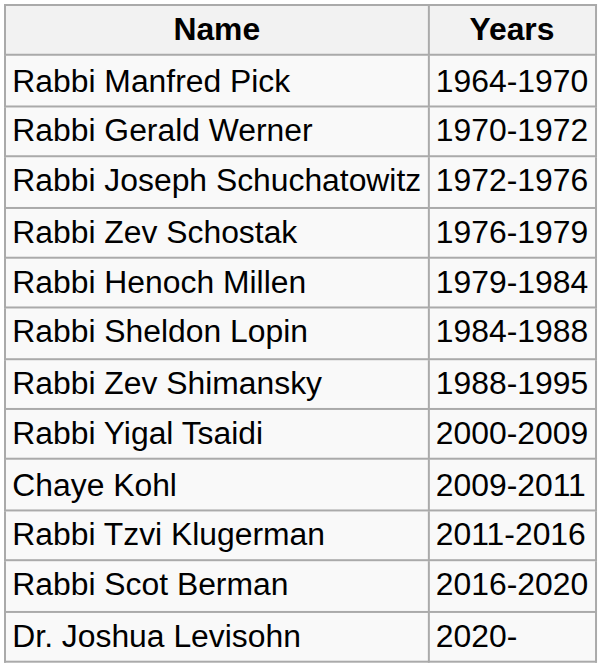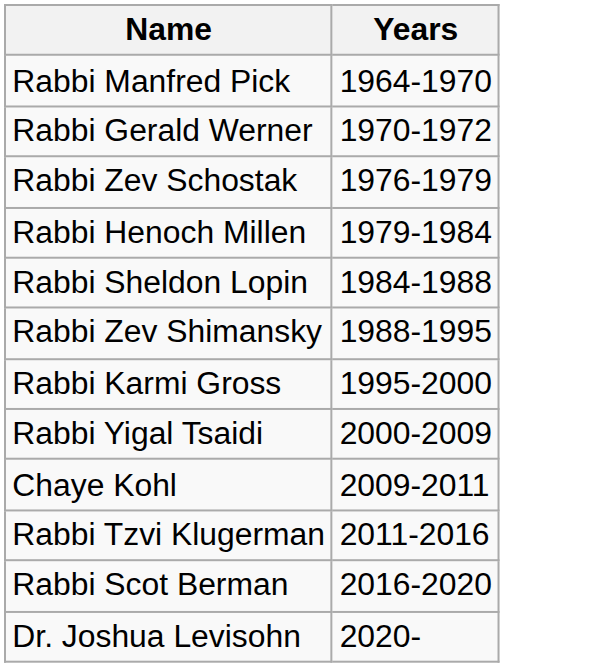- row: Rabbi Joseph Schuchatowitz | 1972-1976
+ row: Rabbi Karmi Gross | 1995-2000
